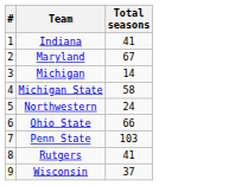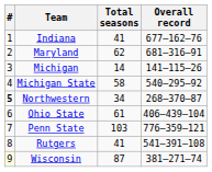+ column: Overall record | 677–162–76 | 681–316–91 | 141–115–26 | 540–295–92 | 268–370–87 | 406–439–104 | 776–359–121 | 541–391–108 | 381–271–74
Maryland | Total seasons: 67 -> 62
Northwestern | #: normal -> bold
Northwestern | Total seasons: 24 -> 34
Ohio State | Total seasons: 66 -> 61
Wisconsin | Total seasons: 37 -> 87
